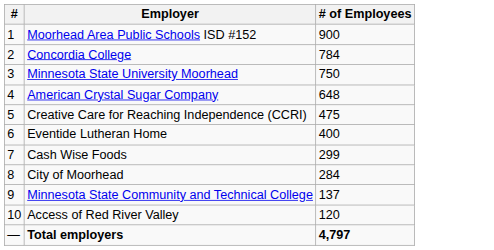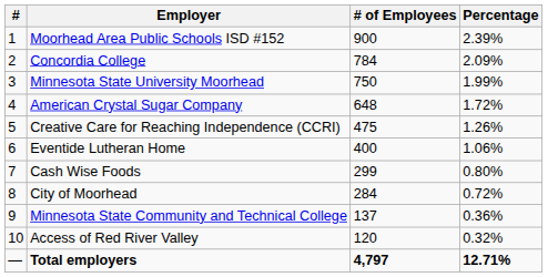+ column: Percentage | 2.39% | 2.09% | 1.99% | 1.72% | 1.26% | 1.06% | 0.80% | 0.72% | 0.36% | 0.32% | 12.71%
